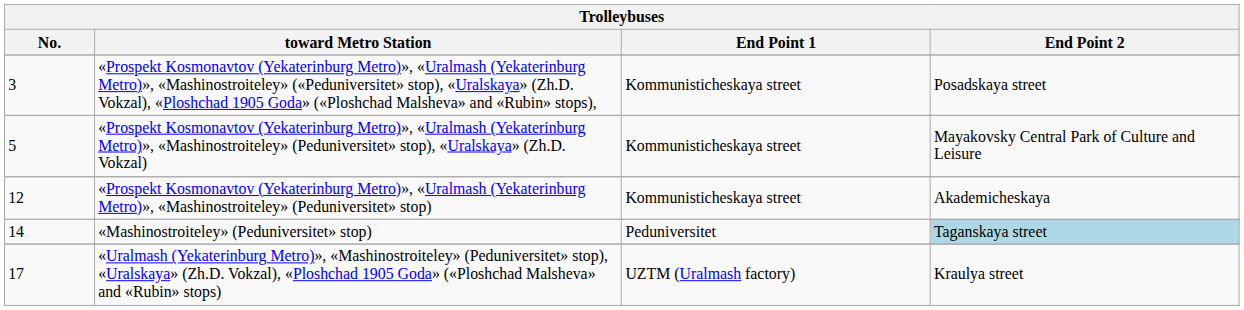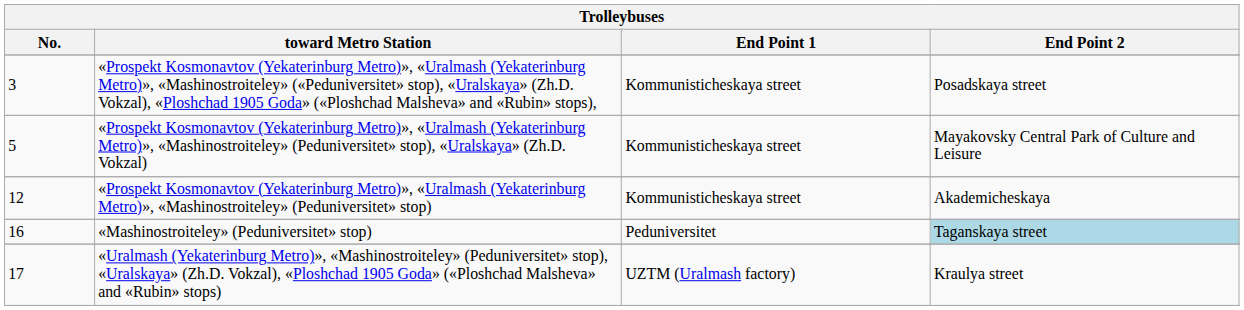«Mashinostroiteley» (Peduniversitet» stop) | No.: 14 -> 16
